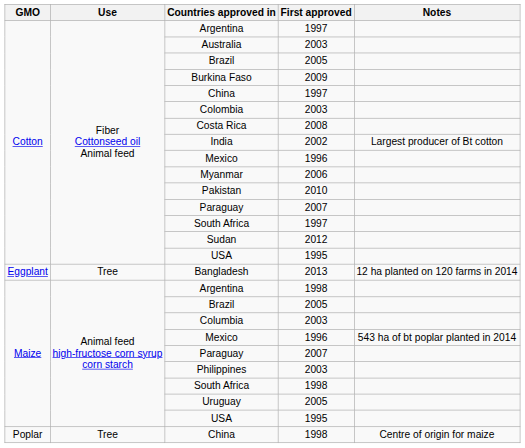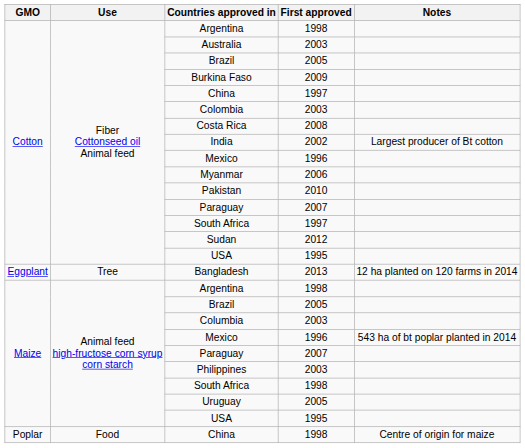Cotton / Argentina | First approved: 1997 -> 1998
Poplar / China | Use: Tree -> Food
